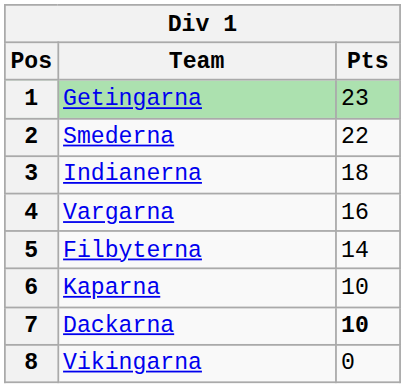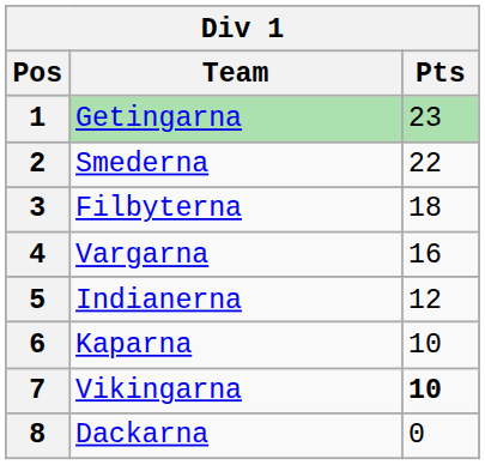3 | Team: Indianerna -> Filbyterna
5 | Team: Filbyterna -> Indianerna
5 | Pts: 14 -> 12
7 | Team: Dackarna -> Vikingarna
8 | Team: Vikingarna -> Dackarna
